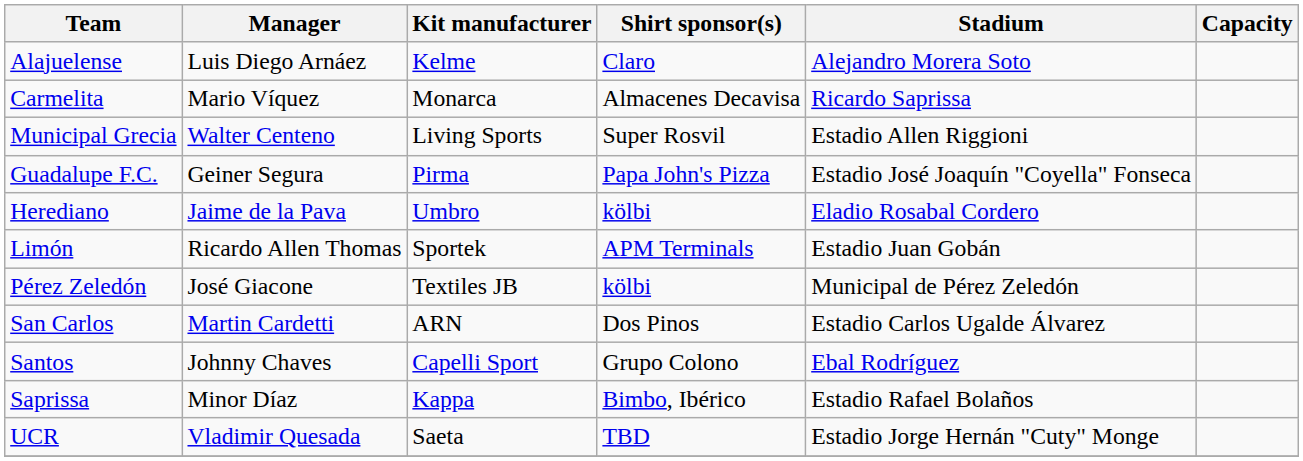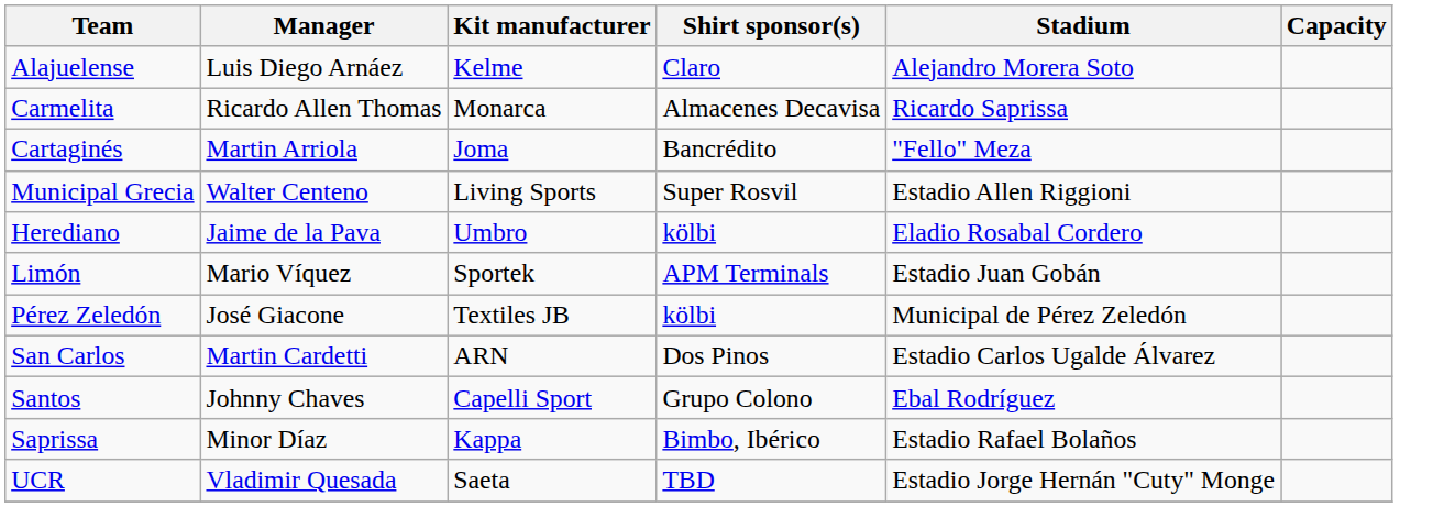Carmelita | Manager: Mario Víquez -> Ricardo Allen Thomas
+ row: Cartaginés | Martin Arriola | Joma | Bancrédito | "Fello" Meza
- row: Guadalupe F.C. | Geiner Segura | Pirma | Papa John's Pizza | Estadio José Joaquín "Coyella" Fonseca
Limón | Manager: Ricardo Allen Thomas -> Mario Víquez
